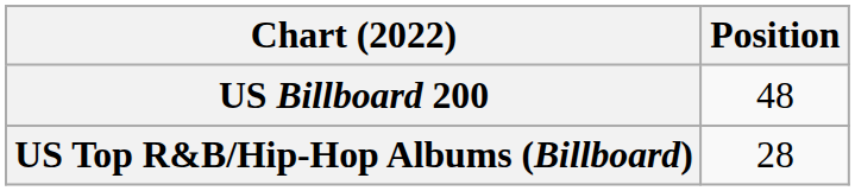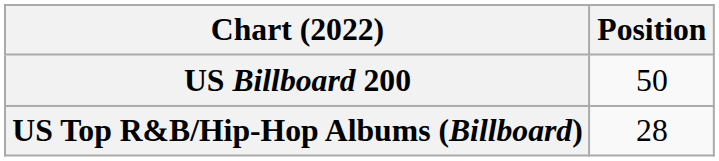US Billboard 200 | Position: 48 -> 50
